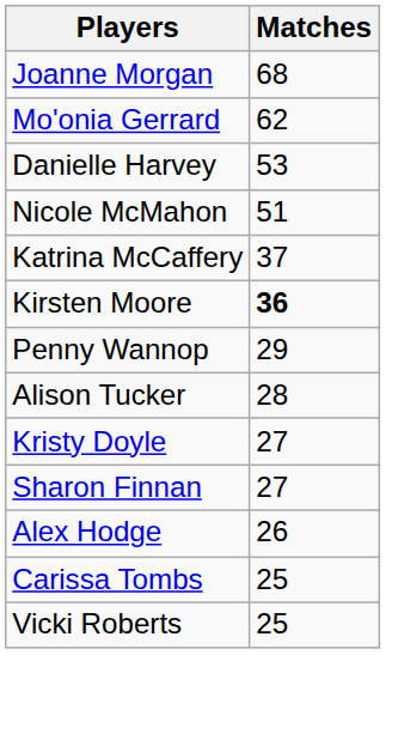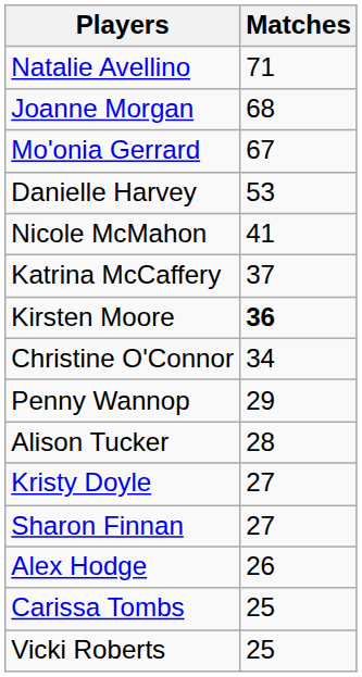+ row: Natalie Avellino | 71
Mo'onia Gerrard | Matches: 62 -> 67
Nicole McMahon | Matches: 51 -> 41
+ row: Christine O'Connor | 34
